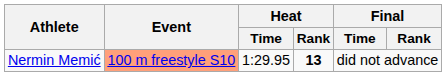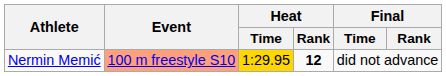Nermin Memić | Heat / Time: no background -> gold background
Nermin Memić | Heat / Rank: 13 -> 12
